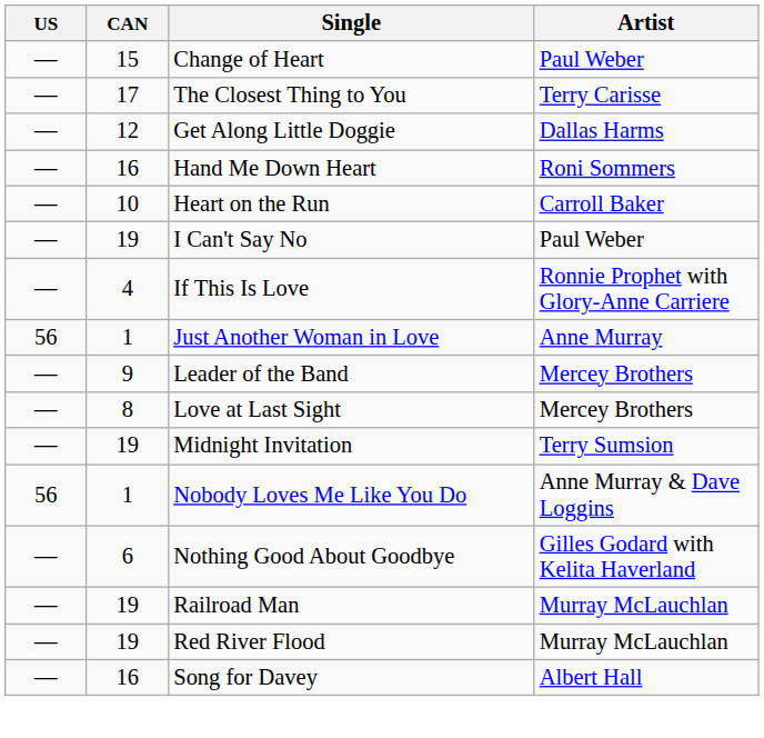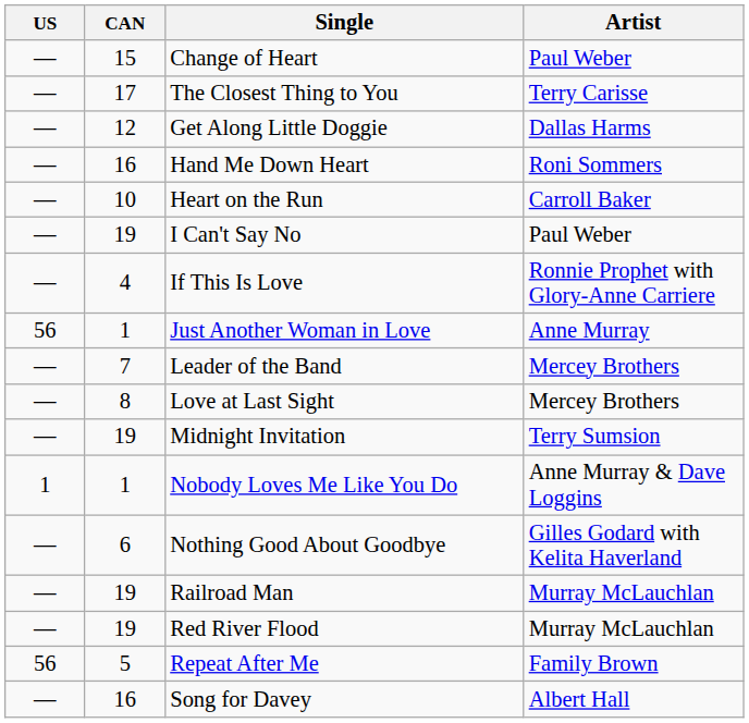Leader of the Band | CAN: 9 -> 7
Nobody Loves Me Like You Do | US: 56 -> 1
+ row: 56 | 5 | Repeat After Me | Family Brown
